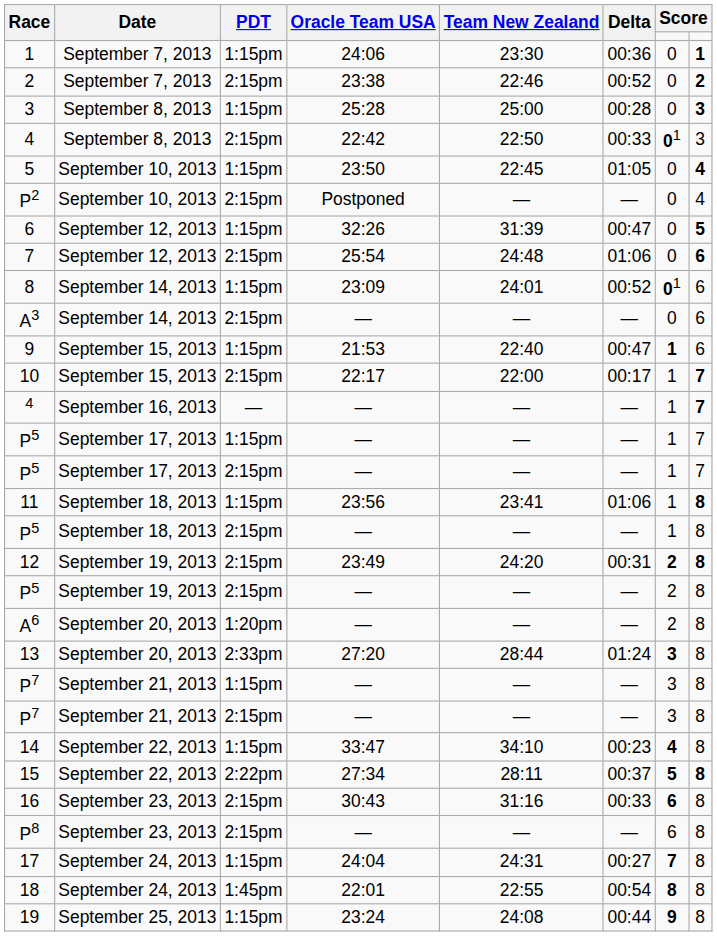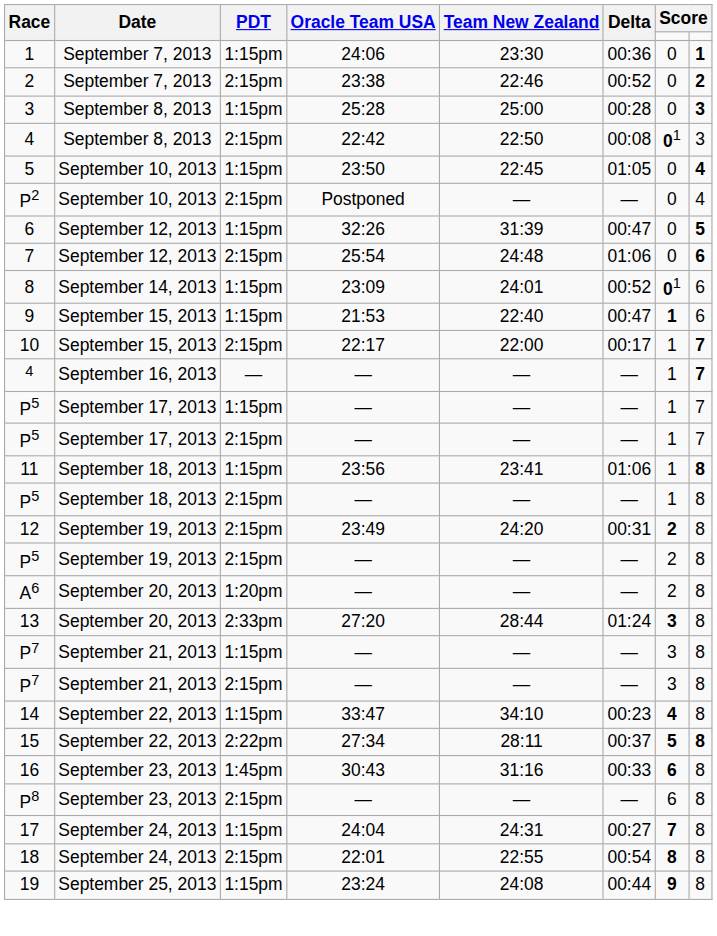4 / September 8, 2013 | Delta: 00:33 -> 00:08
- row: A3 | September 14, 2013 | 2:15pm | — | — | — | 0 | 6
12 | column 8: bold -> normal
16 | PDT: 2:15pm -> 1:45pm
18 | PDT: 1:45pm -> 2:15pm
